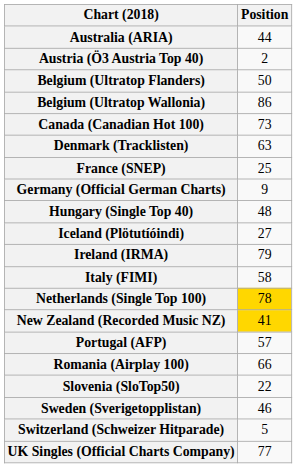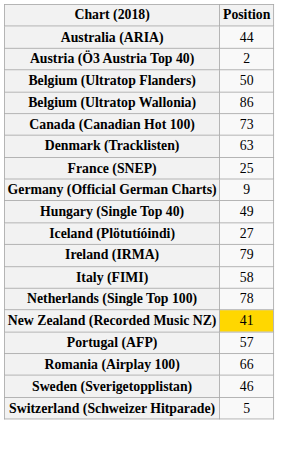Hungary (Single Top 40) | Position: 48 -> 49
Netherlands (Single Top 100) | Position: gold background -> no background
- row: Slovenia (SloTop50) | 22
- row: UK Singles (Official Charts Company) | 77
